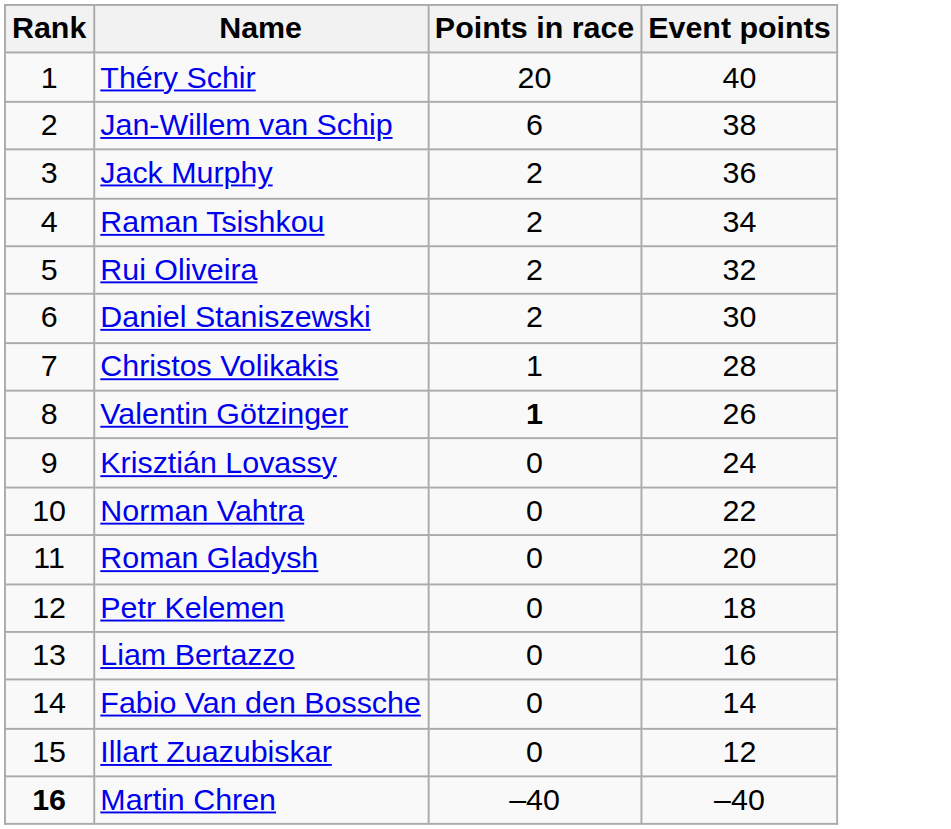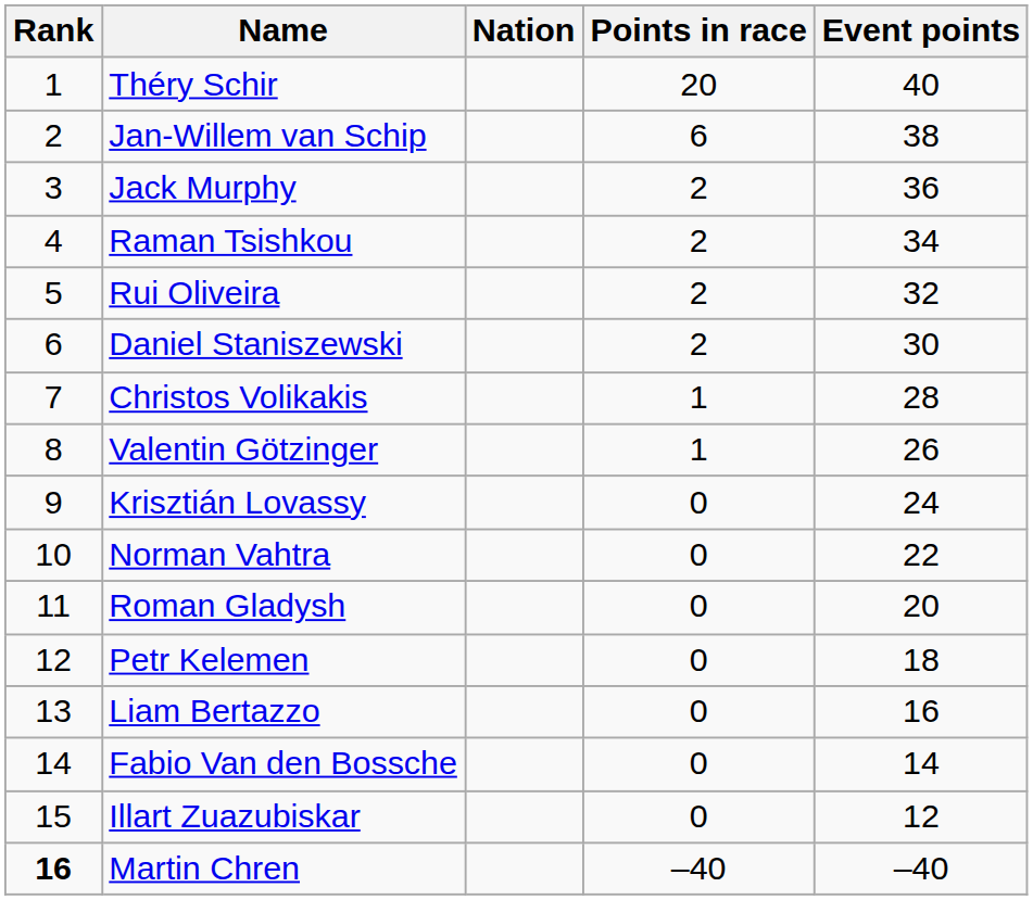+ column: Nation
Valentin Götzinger | Points in race: bold -> normal
